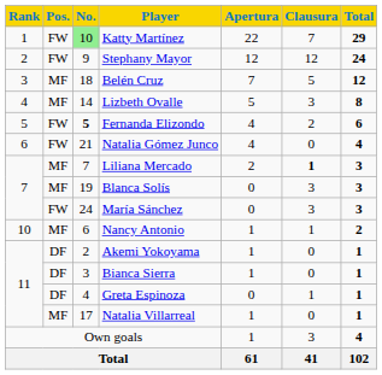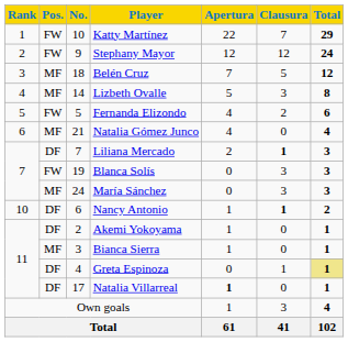Katty Martínez | No.: lightgreen background -> no background
Fernanda Elizondo | No.: bold -> normal
Natalia Gómez Junco | Pos.: FW -> MF
Liliana Mercado | Pos.: MF -> DF
Blanca Solís | Pos.: MF -> FW
María Sánchez | Pos.: FW -> MF
Nancy Antonio | Pos.: MF -> DF
Nancy Antonio | Clausura: normal -> bold
Bianca Sierra | Pos.: DF -> MF
Greta Espinoza | Total: no background -> khaki background
Natalia Villarreal | Pos.: MF -> DF
Natalia Villarreal | Apertura: normal -> bold
